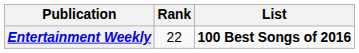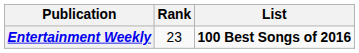Entertainment Weekly | Rank: 22 -> 23
